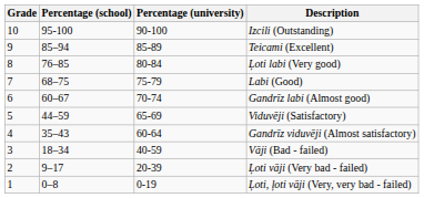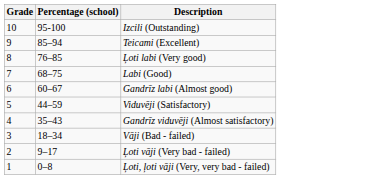- column: Percentage (university) | 90-100 | 85-89 | 80-84 | 75-79 | 70-74 | 65-69 | 60-64 | 40-59 | 20-39 | 0-19
